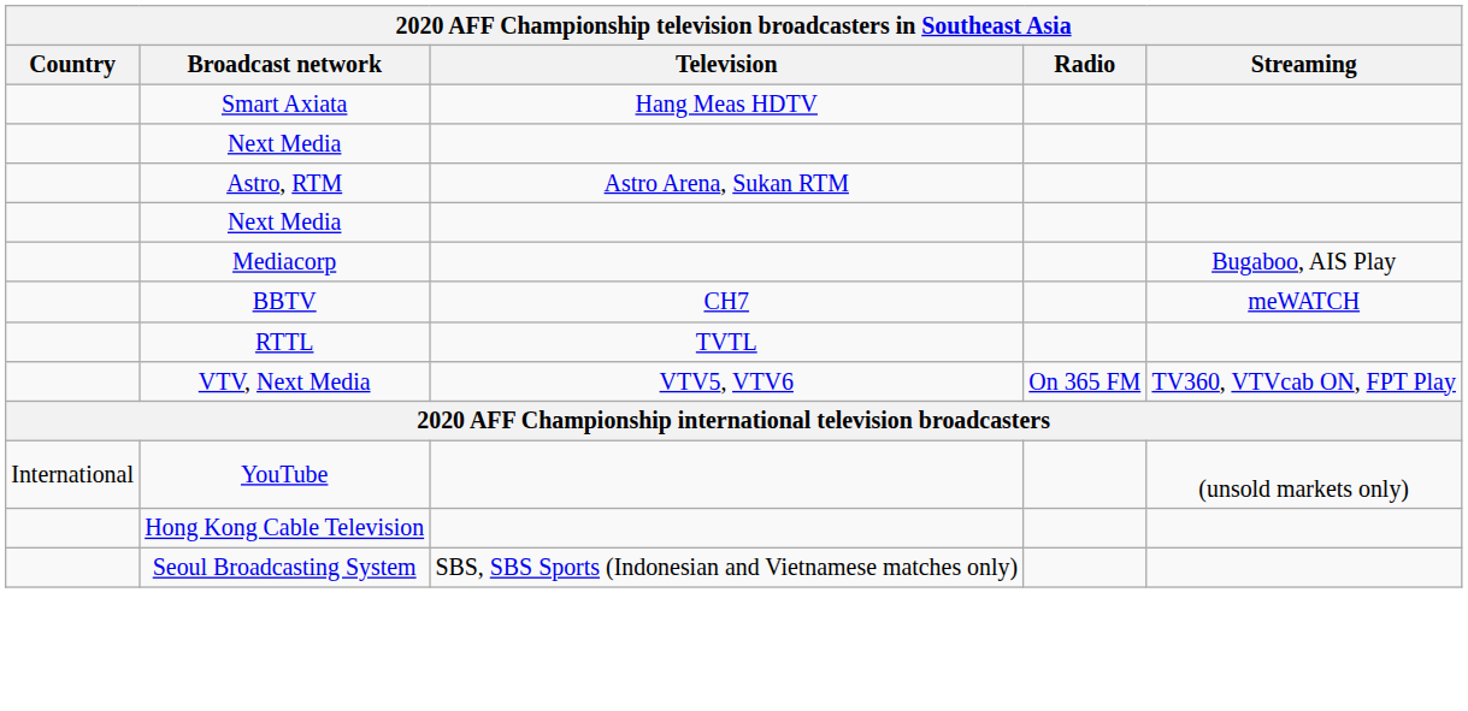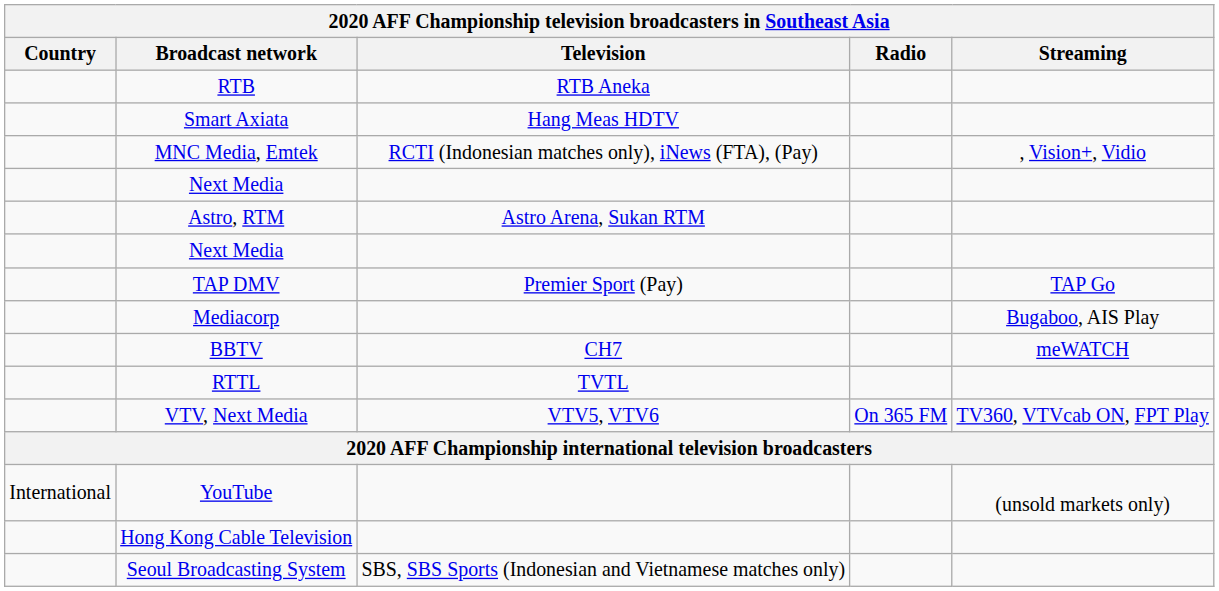+ row: RTB | RTB Aneka
+ row: MNC Media, Emtek | RCTI (Indonesian matches only), iNews (FTA), (Pay) | , Vision+, Vidio
+ row: TAP DMV | Premier Sport (Pay) | TAP Go
